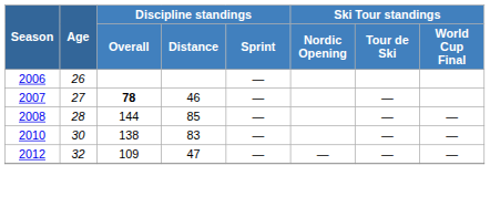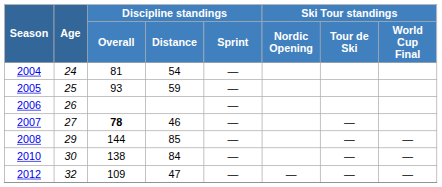+ row: 2004 | 24 | 81 | 54 | —
+ row: 2005 | 25 | 93 | 59 | —
2008 | Age: 28 -> 29
2010 | Discipline standings / Distance: 83 -> 84
